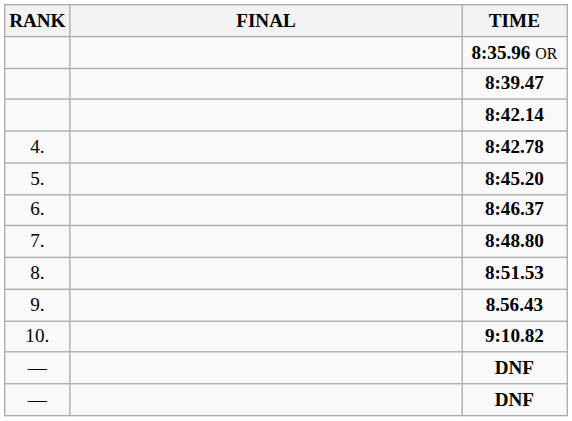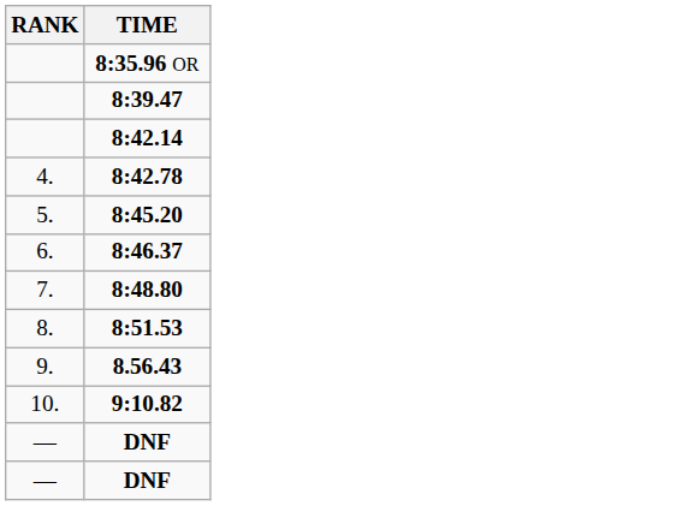- column: FINAL
